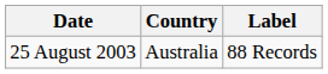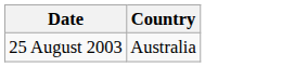- column: Label | 88 Records
